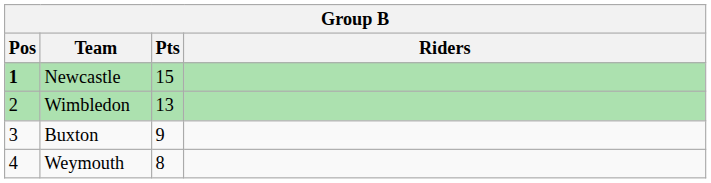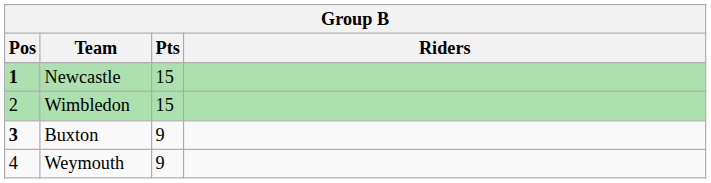Wimbledon | Pts: 13 -> 15
Buxton | Pos: normal -> bold
Weymouth | Pts: 8 -> 9
